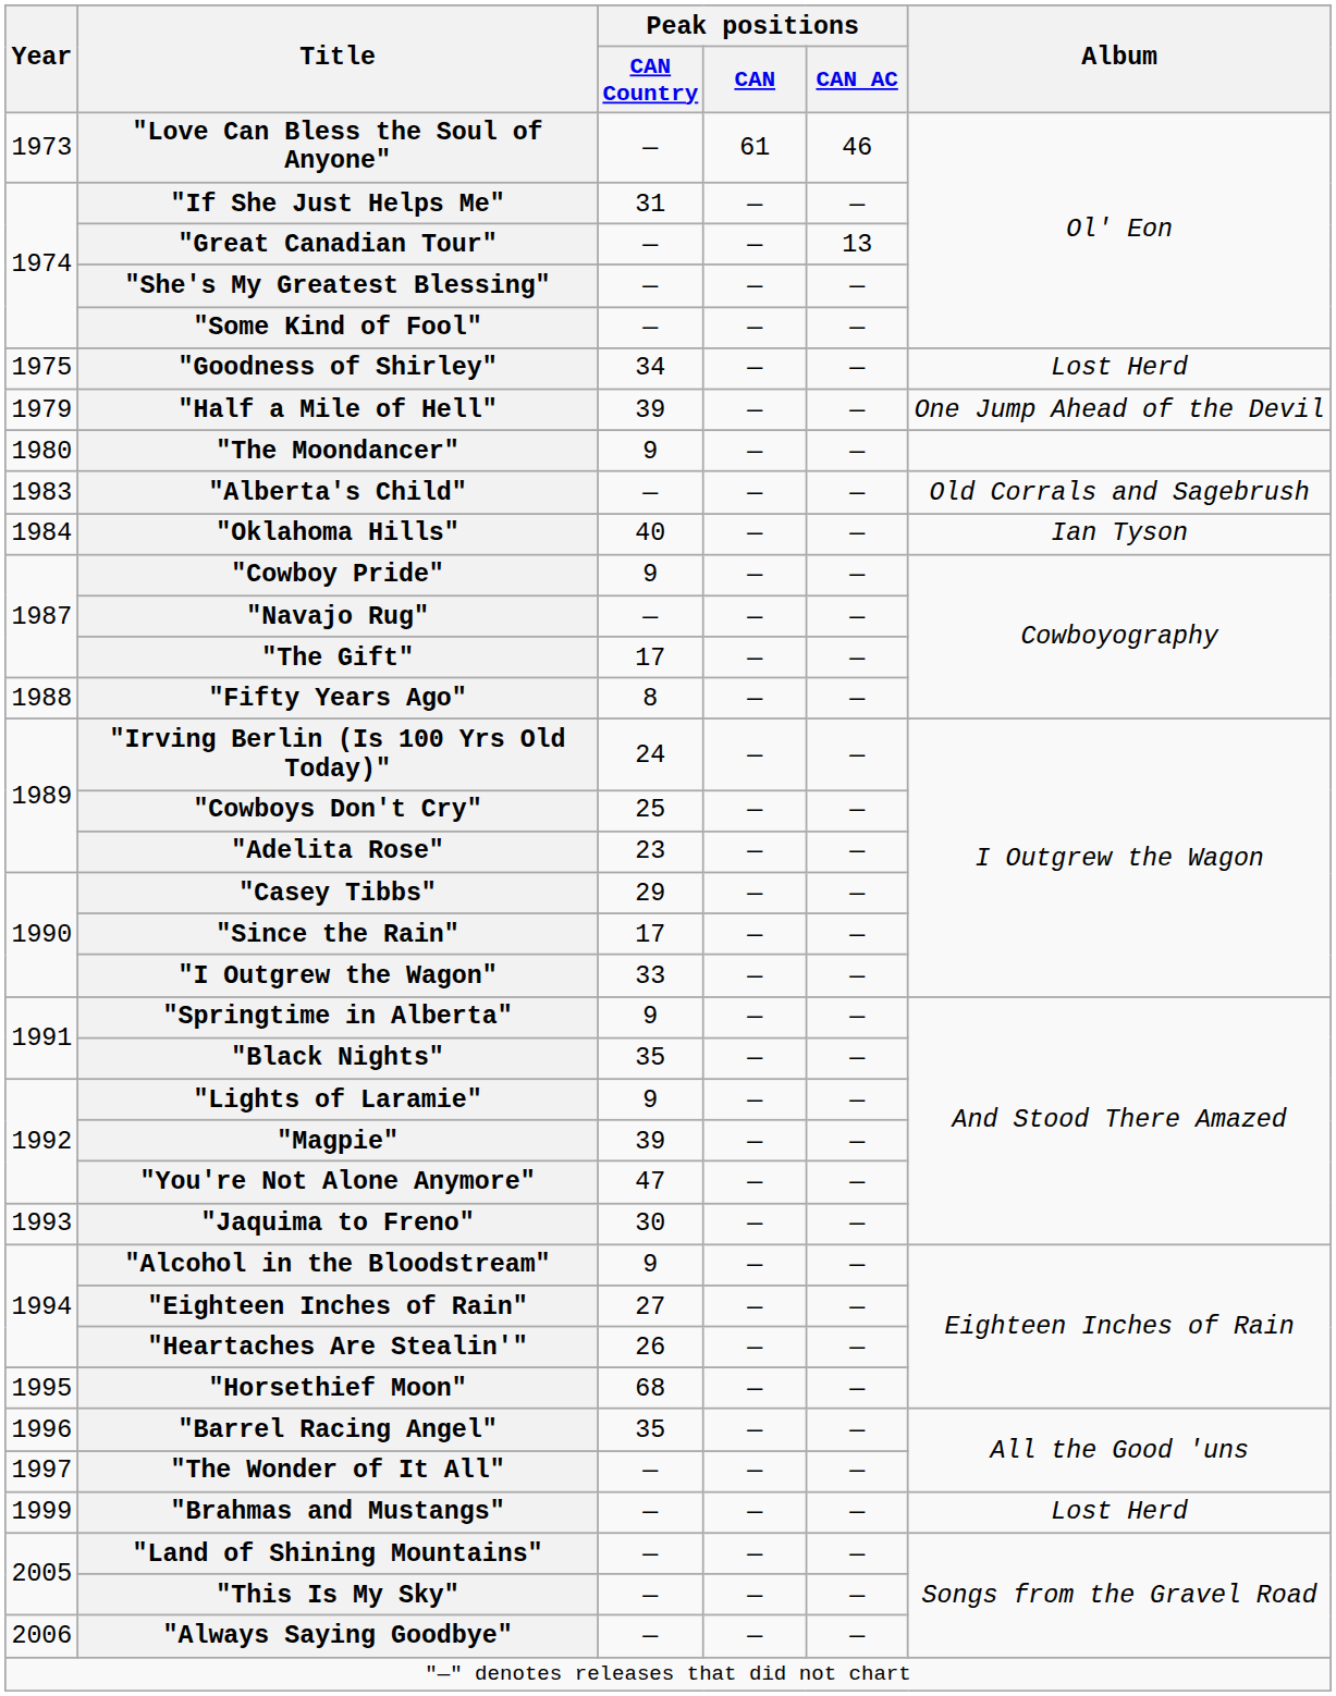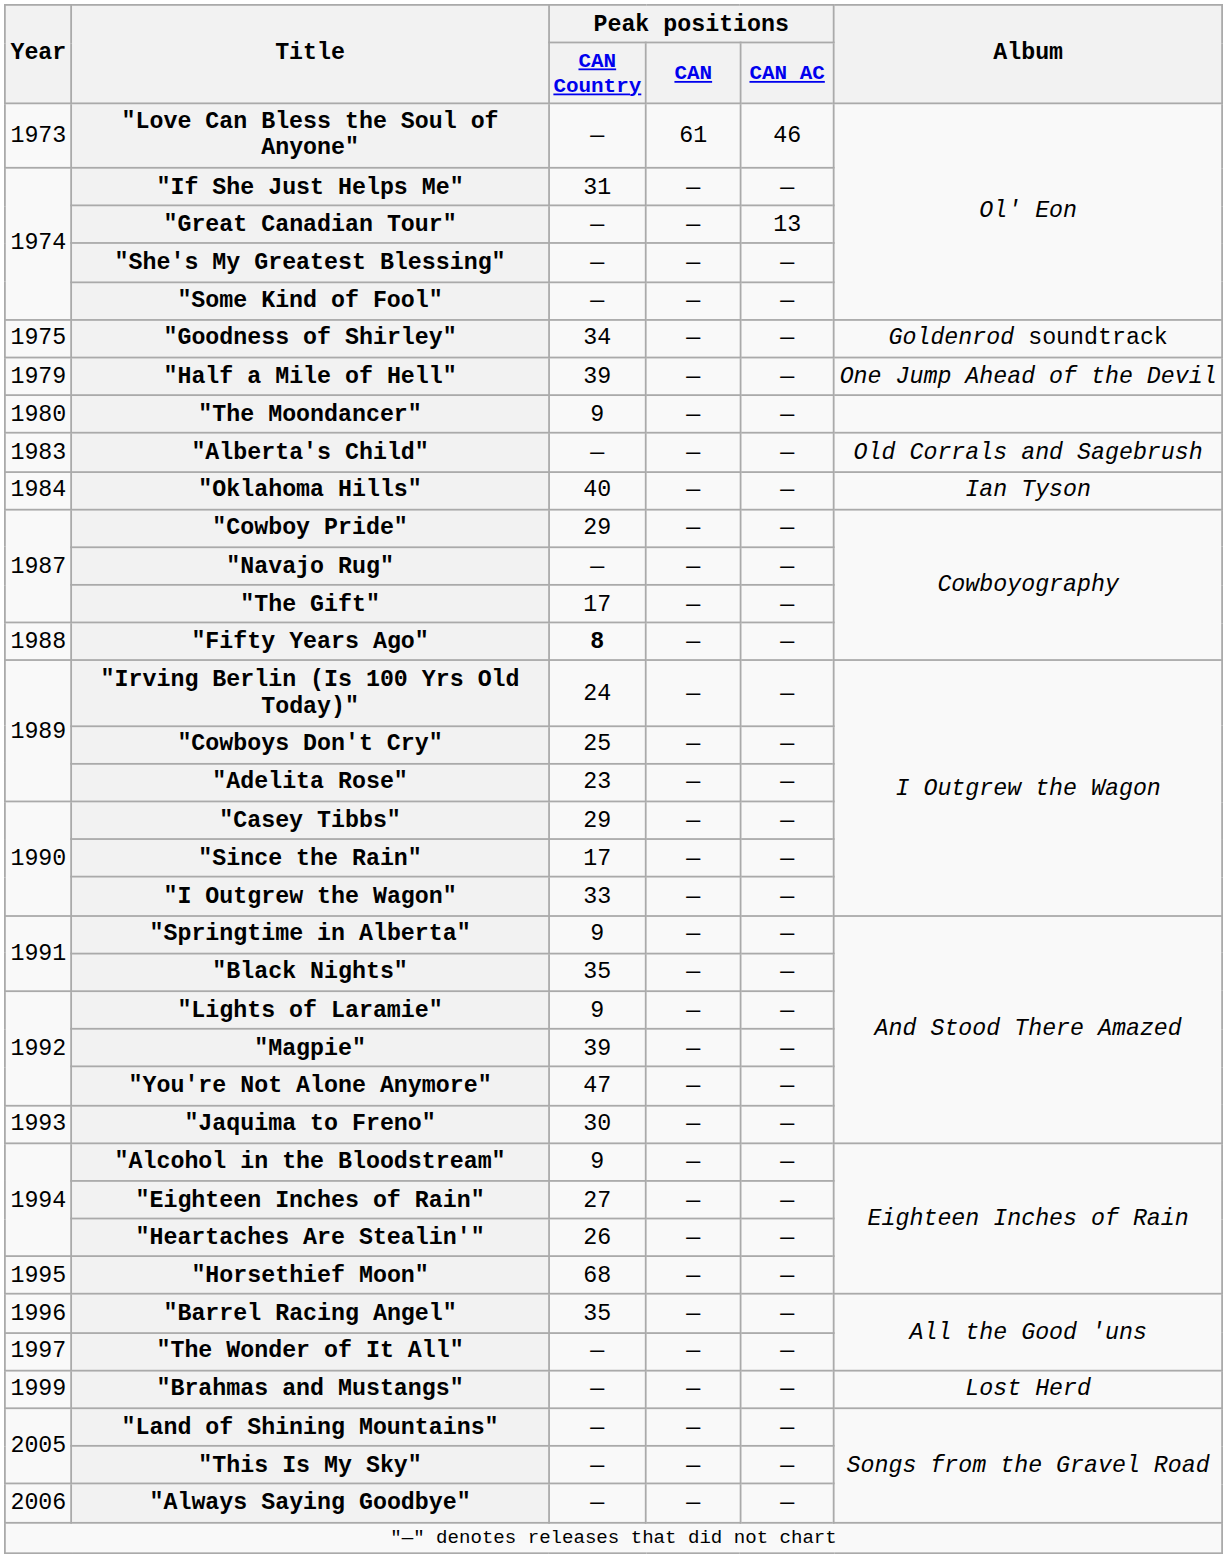"Goodness of Shirley" | Album: Lost Herd -> Goldenrod soundtrack
"Cowboy Pride" | Peak positions / CAN Country: 9 -> 29
"Fifty Years Ago" | Peak positions / CAN Country: normal -> bold
